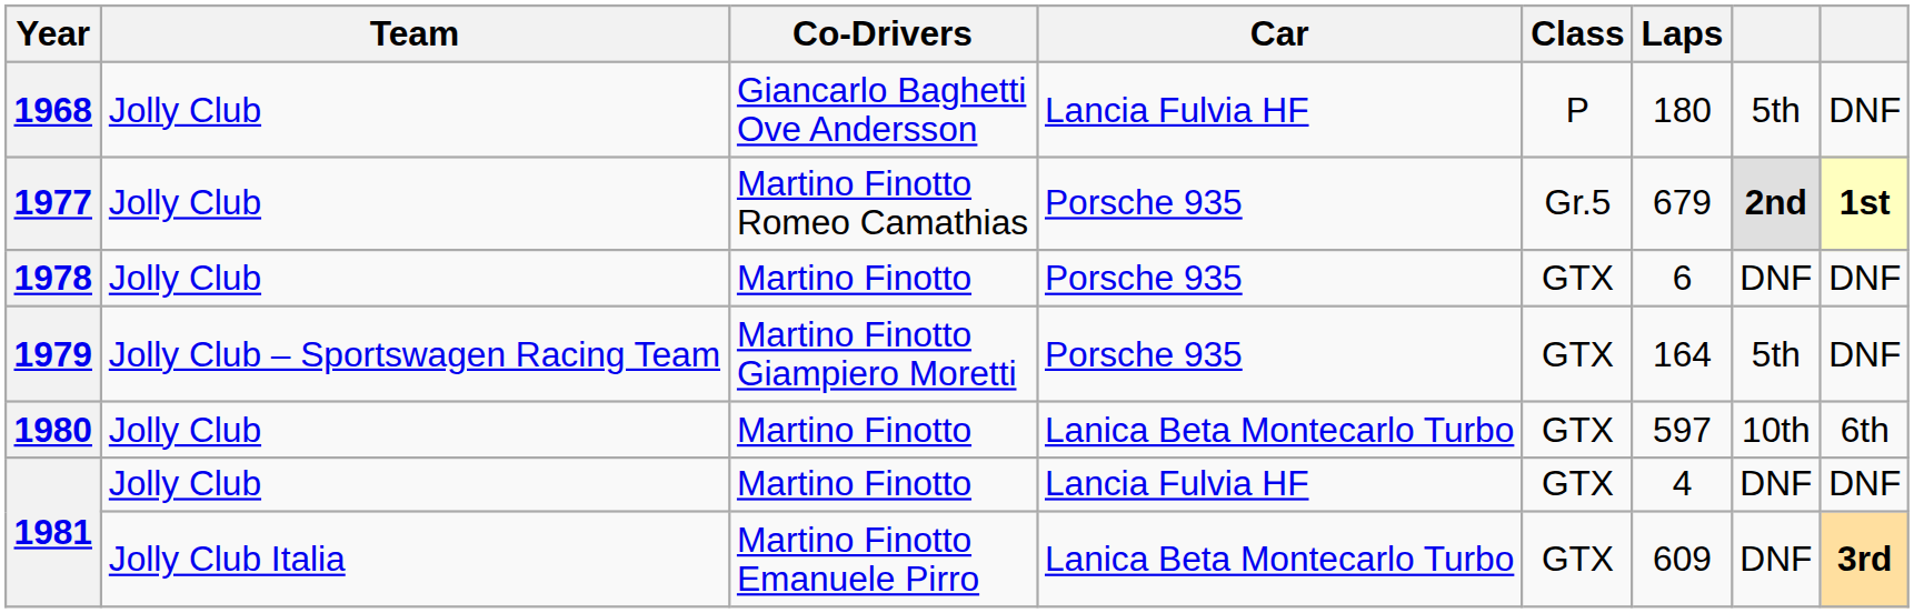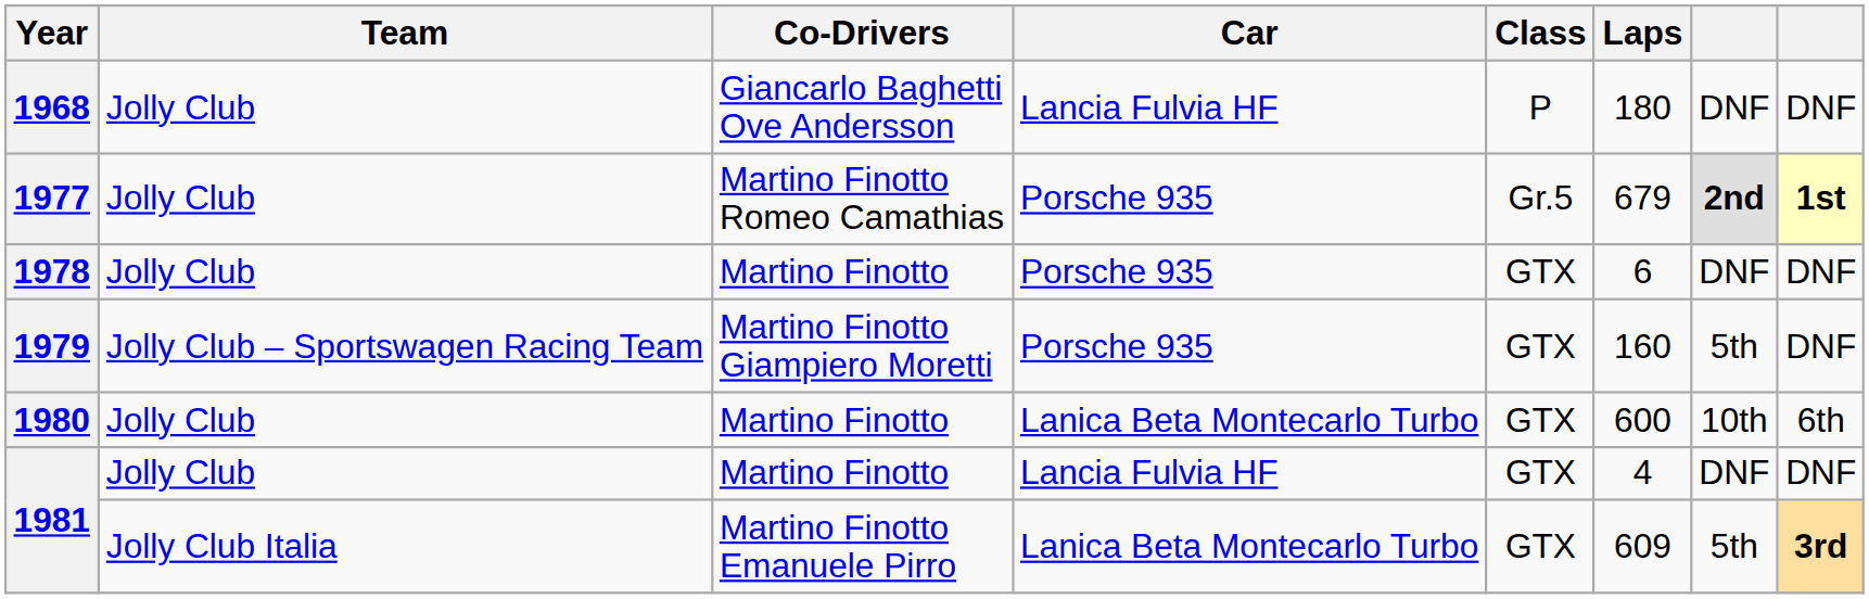1968 | column 7: 5th -> DNF
1979 | Laps: 164 -> 160
1980 | Laps: 597 -> 600
1981 / Martino Finotto Emanuele Pirro | column 7: DNF -> 5th
